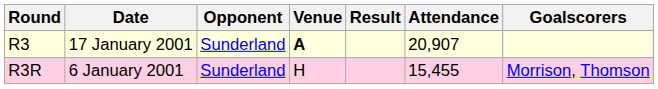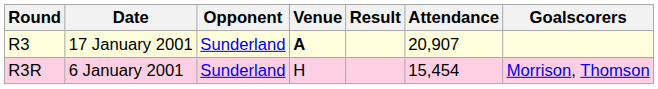R3R | Attendance: 15,455 -> 15,454
